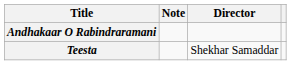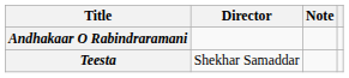columns swapped: Director <-> Note
